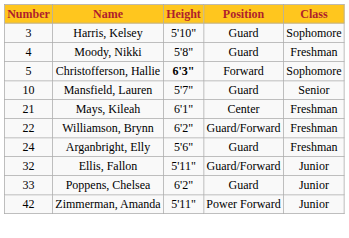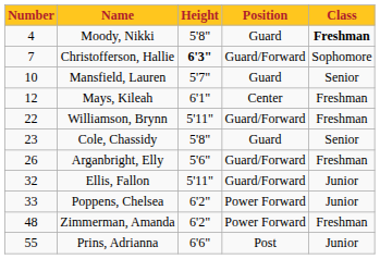- row: 3 | Harris, Kelsey | 5'10" | Guard | Sophomore
Moody, Nikki | Class: normal -> bold
Christofferson, Hallie | Number: 5 -> 7
Christofferson, Hallie | Position: Forward -> Guard/Forward
Mays, Kileah | Number: 21 -> 12
Williamson, Brynn | Height: 6'2" -> 5'11"
+ row: 23 | Cole, Chassidy | 5'8" | Guard | Senior
Arganbright, Elly | Number: 24 -> 26
Arganbright, Elly | Position: Guard -> Guard/Forward
Poppens, Chelsea | Position: Guard -> Power Forward
Zimmerman, Amanda | Number: 42 -> 48
Zimmerman, Amanda | Height: 5'11" -> 6'2"
Zimmerman, Amanda | Class: Junior -> Freshman
+ row: 55 | Prins, Adrianna | 6'6" | Post | Junior
